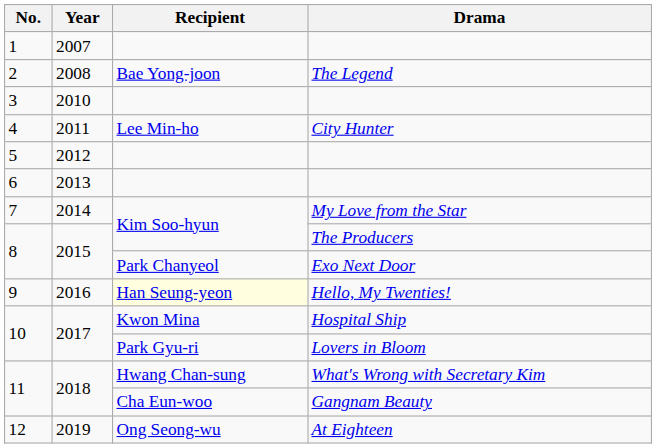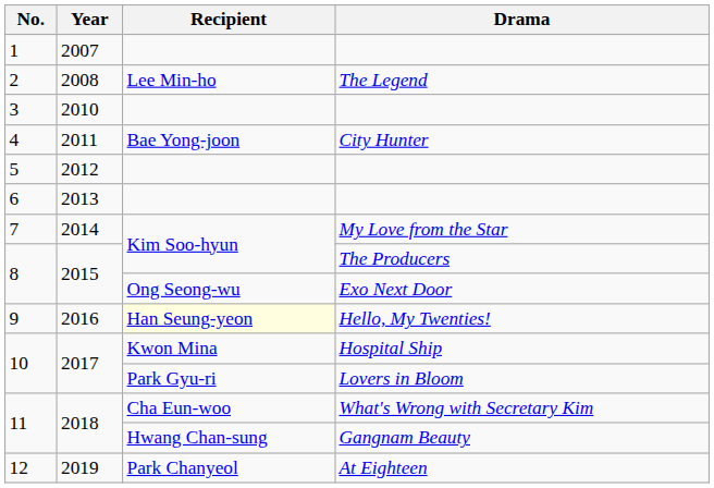2 | Recipient: Bae Yong-joon -> Lee Min-ho
4 | Recipient: Lee Min-ho -> Bae Yong-joon
8 / Exo Next Door | Recipient: Park Chanyeol -> Ong Seong-wu
11 / What's Wrong with Secretary Kim | Recipient: Hwang Chan-sung -> Cha Eun-woo
11 / Gangnam Beauty | Recipient: Cha Eun-woo -> Hwang Chan-sung
12 | Recipient: Ong Seong-wu -> Park Chanyeol
